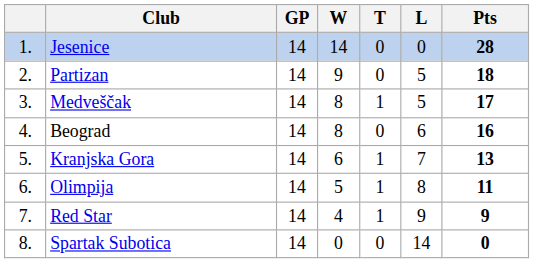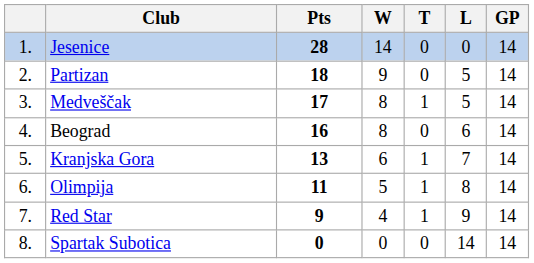columns swapped: GP <-> Pts
